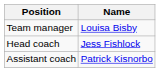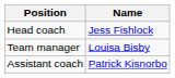rows swapped: Head coach <-> Team manager
